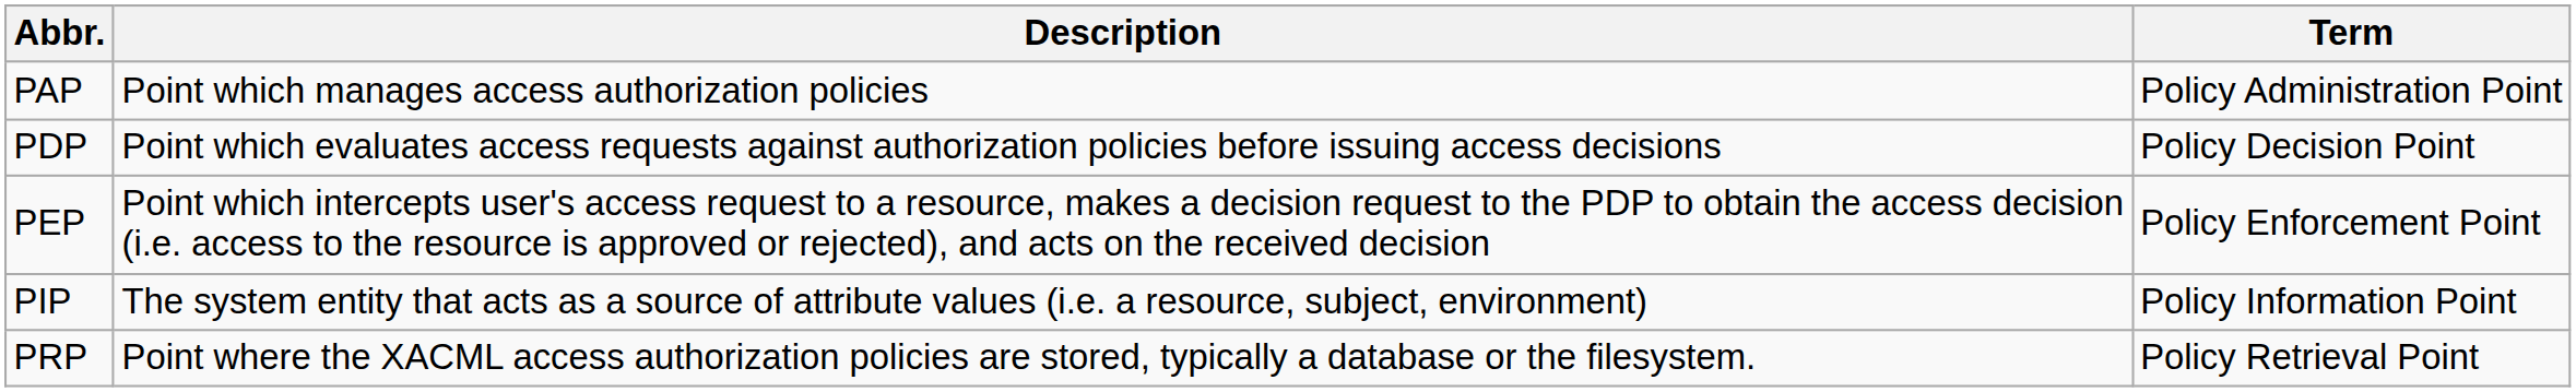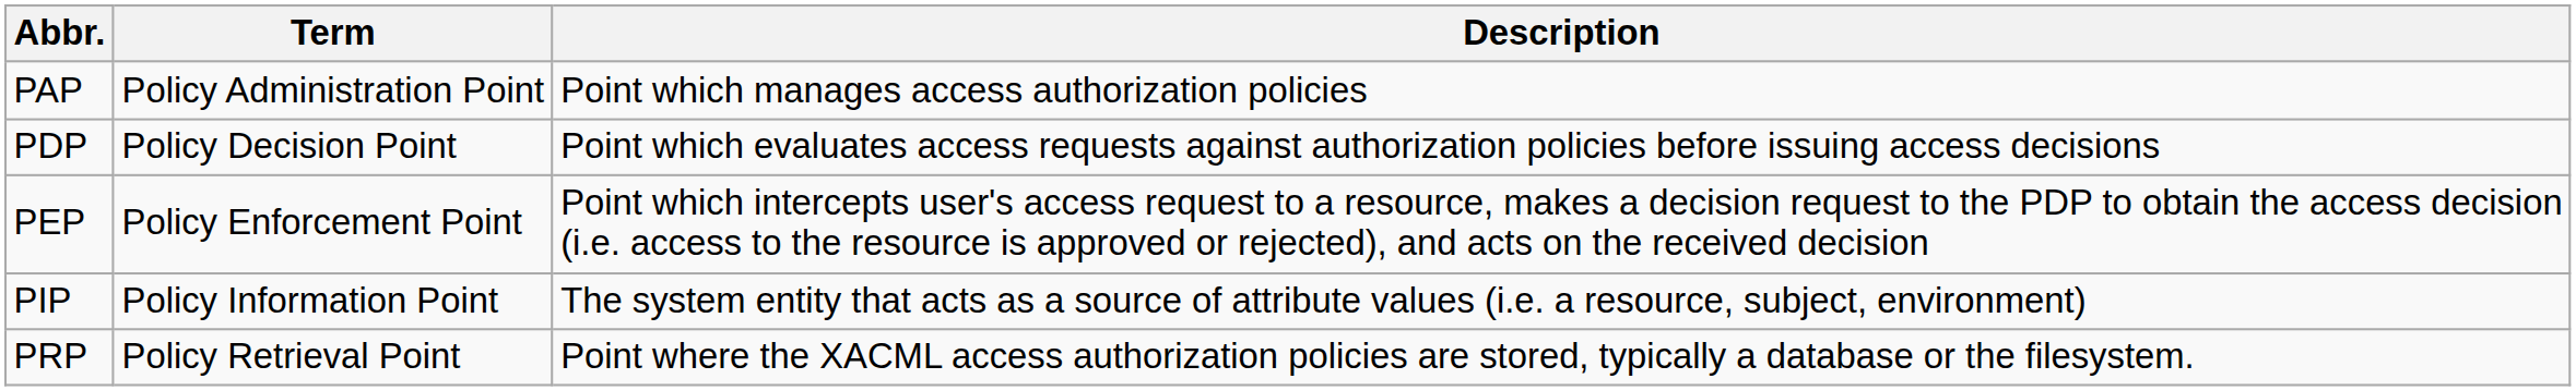columns swapped: Term <-> Description
